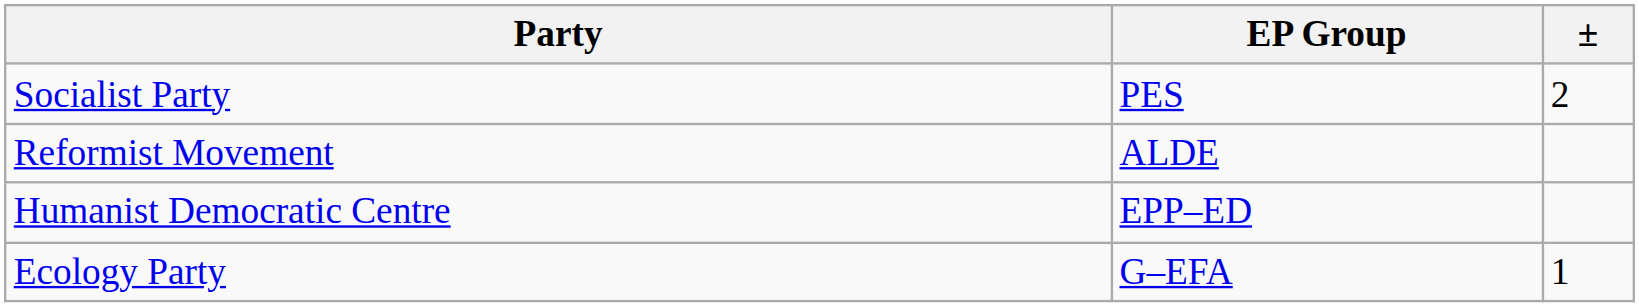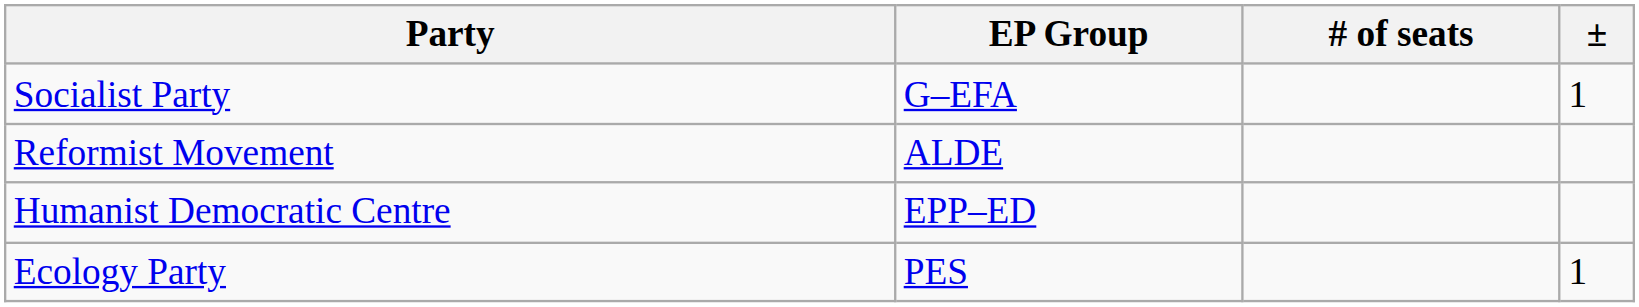+ column: # of seats
Socialist Party | EP Group: PES -> G–EFA
Socialist Party | ±: 2 -> 1
Ecology Party | EP Group: G–EFA -> PES
